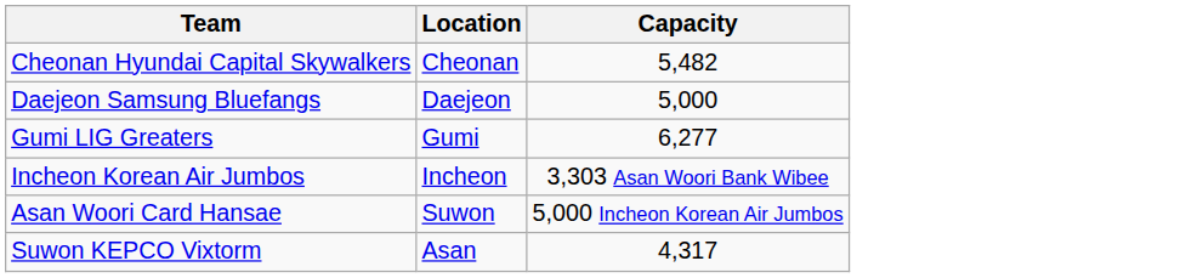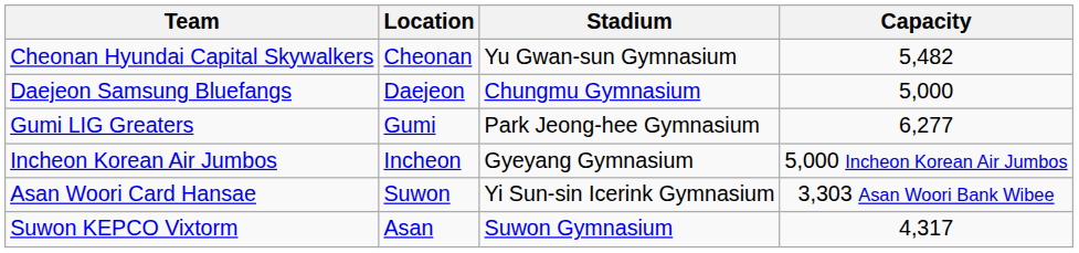+ column: Stadium | Yu Gwan-sun Gymnasium | Chungmu Gymnasium | Park Jeong-hee Gymnasium | Gyeyang Gymnasium | Yi Sun-sin Icerink Gymnasium | Suwon Gymnasium
Incheon Korean Air Jumbos | Capacity: 3,303 Asan Woori Bank Wibee -> 5,000 Incheon Korean Air Jumbos
Asan Woori Card Hansae | Capacity: 5,000 Incheon Korean Air Jumbos -> 3,303 Asan Woori Bank Wibee
